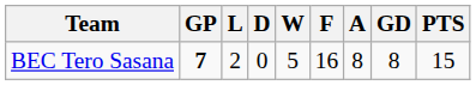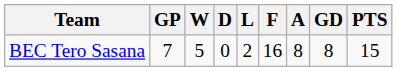columns swapped: W <-> L
BEC Tero Sasana | GP: bold -> normal
